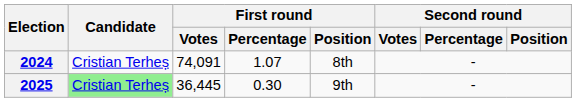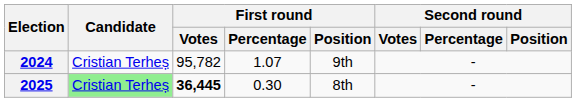2024 | First round / Votes: 74,091 -> 95,782
2024 | First round / Position: 8th -> 9th
2025 | First round / Votes: normal -> bold
2025 | First round / Position: 9th -> 8th
